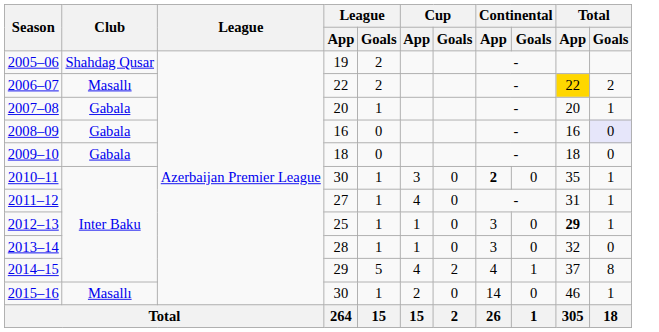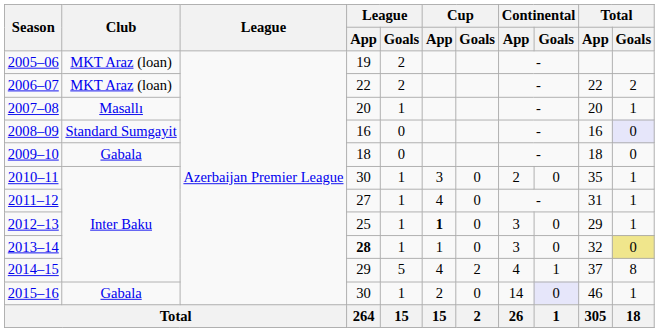2005–06 | Club: Shahdag Qusar -> MKT Araz (loan)
2006–07 | Club: Masallı -> MKT Araz (loan)
2006–07 | Total / App: gold background -> no background
2007–08 | Club: Gabala -> Masallı
2008–09 | Club: Gabala -> Standard Sumgayit
2010–11 | Continental / App: bold -> normal
2012–13 | Cup / App: normal -> bold
2012–13 | Total / App: bold -> normal
2013–14 | League / App: normal -> bold
2013–14 | Total / Goals: no background -> khaki background
2015–16 | Club: Masallı -> Gabala
2015–16 | Continental / Goals: no background -> lavender background
